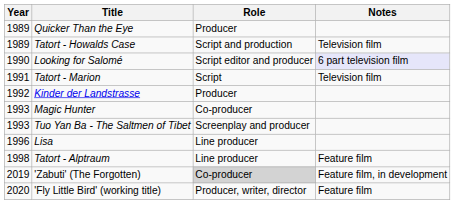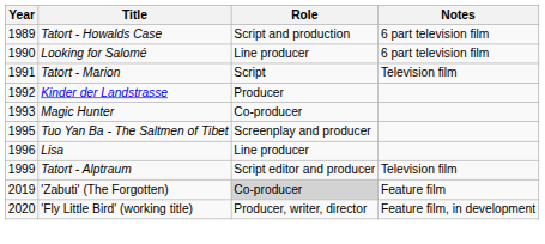- row: 1989 | Quicker Than the Eye | Producer
Tatort - Howalds Case | Notes: Television film -> 6 part television film
Looking for Salomé | Role: Script editor and producer -> Line producer
Looking for Salomé | Notes: lavender background -> no background
Tuo Yan Ba - The Saltmen of Tibet | Year: 1993 -> 1995
Tatort - Alptraum | Year: 1998 -> 1999
Tatort - Alptraum | Role: Line producer -> Script editor and producer
Tatort - Alptraum | Notes: Feature film -> Television film
'Zabuti' (The Forgotten) | Notes: Feature film, in development -> Feature film
'Fly Little Bird' (working title) | Notes: Feature film -> Feature film, in development
